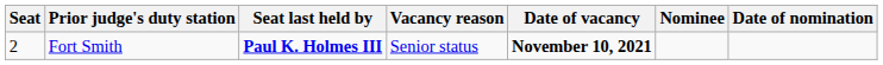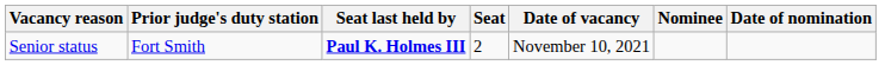columns swapped: Seat <-> Vacancy reason
Fort Smith | Date of vacancy: bold -> normal
